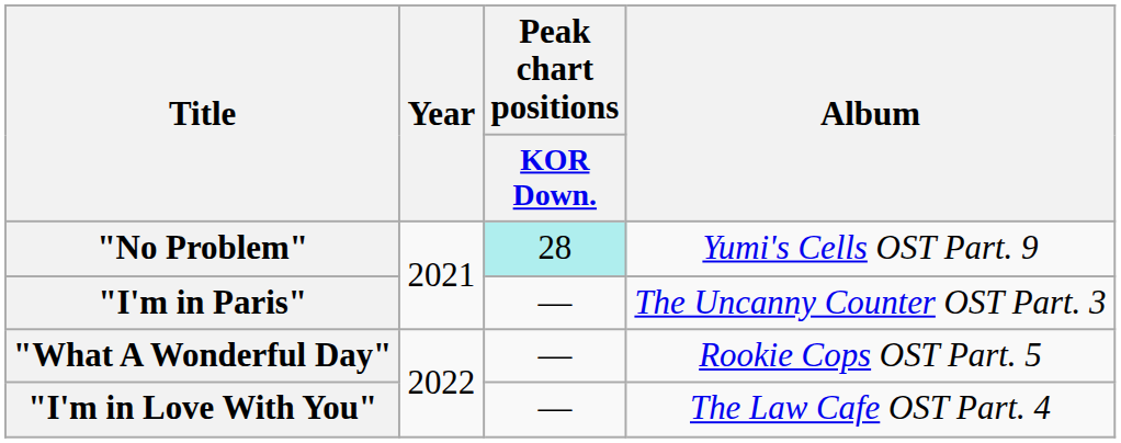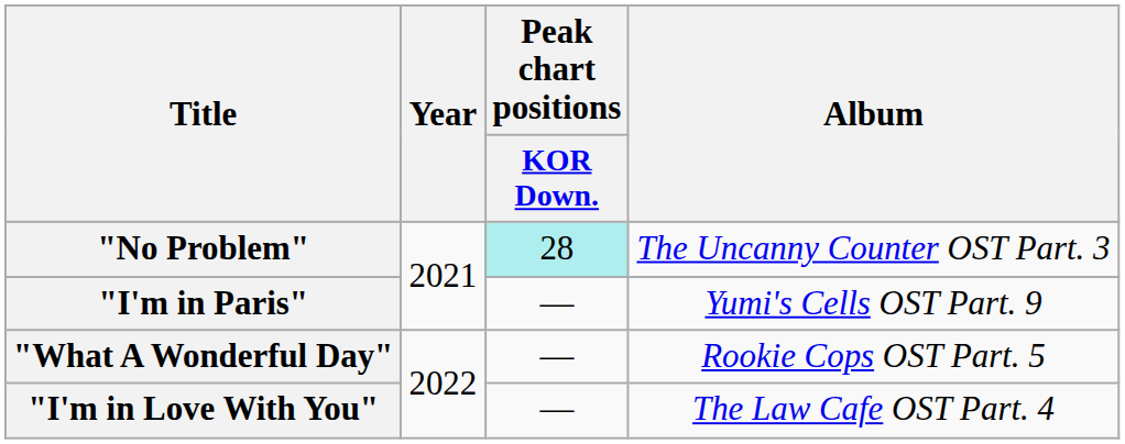"No Problem" | Album: Yumi's Cells OST Part. 9 -> The Uncanny Counter OST Part. 3
"I'm in Paris" | Album: The Uncanny Counter OST Part. 3 -> Yumi's Cells OST Part. 9
